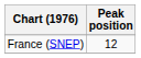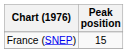France (SNEP) | Peak position: 12 -> 15
